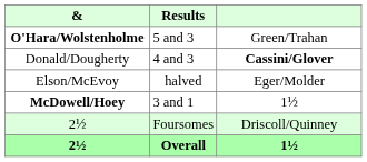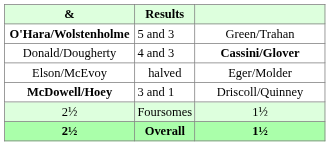McDowell/Hoey | column 3: 1½ -> Driscoll/Quinney
2½ / Foursomes | column 3: Driscoll/Quinney -> 1½
